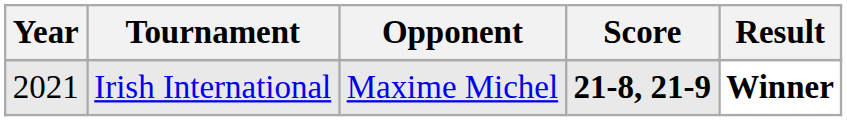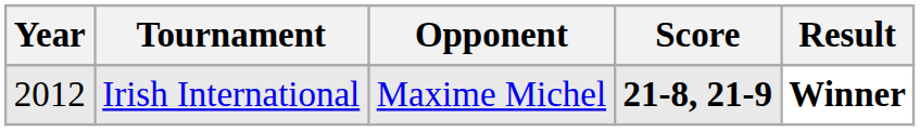Irish International | Year: 2021 -> 2012
